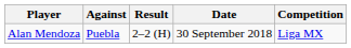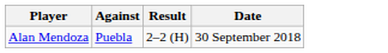- column: Competition | Liga MX
